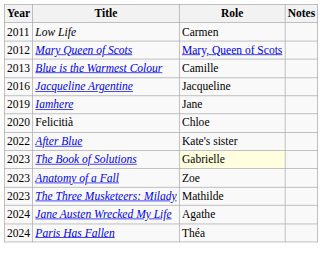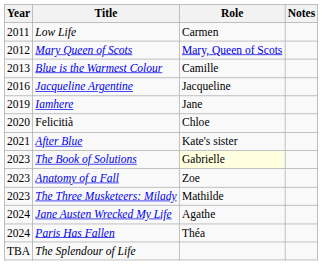After Blue | Year: 2022 -> 2021
+ row: TBA | The Splendour of Life
